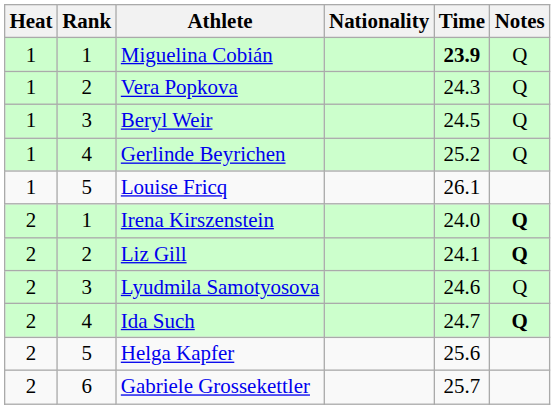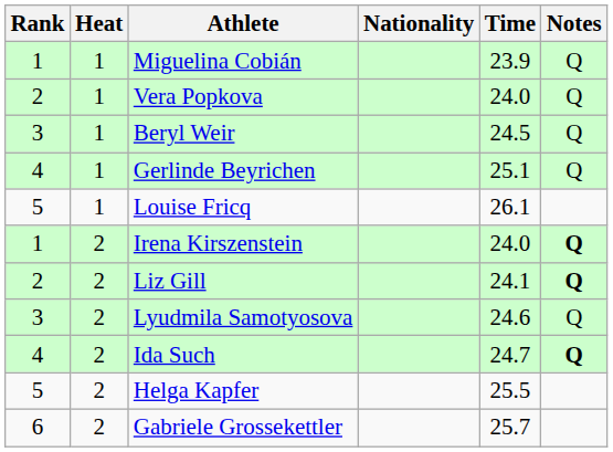columns swapped: Rank <-> Heat
Miguelina Cobián | Time: bold -> normal
Vera Popkova | Time: 24.3 -> 24.0
Gerlinde Beyrichen | Time: 25.2 -> 25.1
Helga Kapfer | Time: 25.6 -> 25.5
